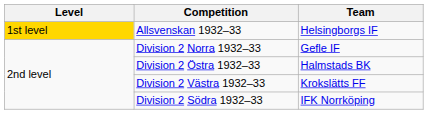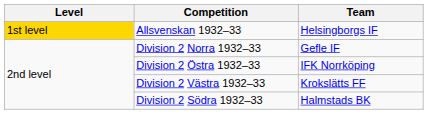Division 2 Östra 1932–33 | Team: Halmstads BK -> IFK Norrköping
Division 2 Södra 1932–33 | Team: IFK Norrköping -> Halmstads BK
